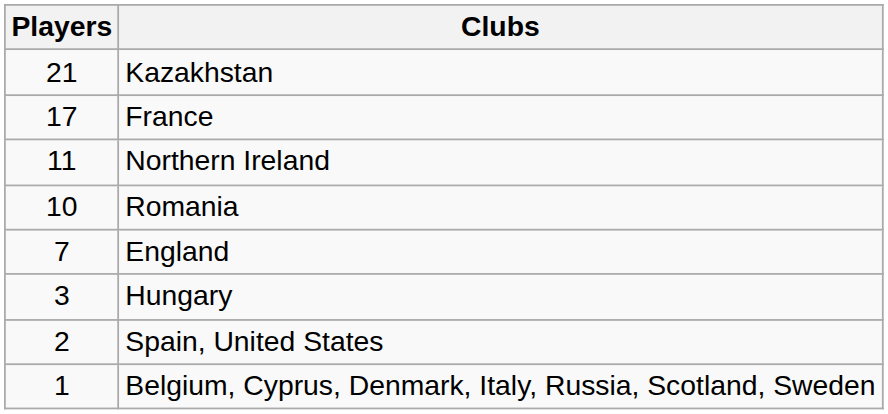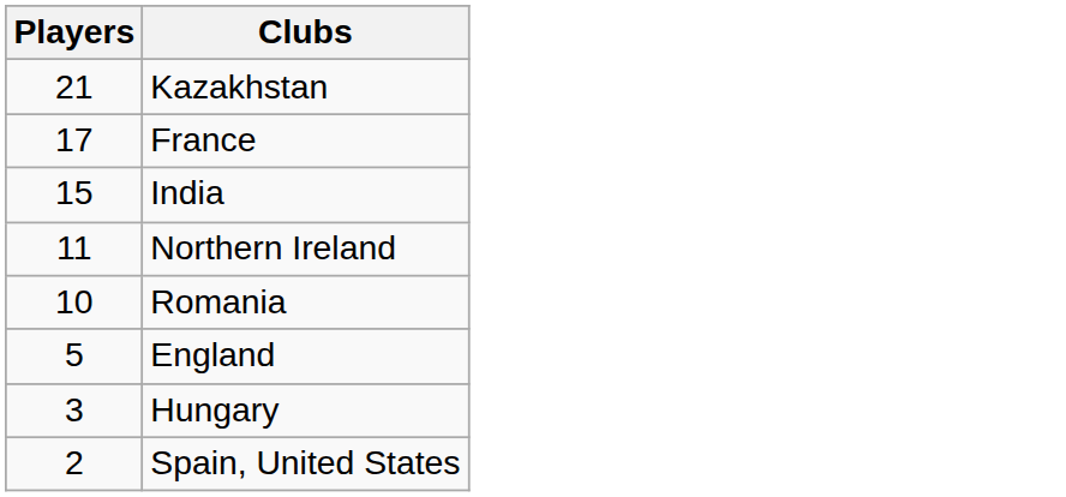+ row: 15 | India
England | Players: 7 -> 5
- row: 1 | Belgium, Cyprus, Denmark, Italy, Russia, Scotland, Sweden
